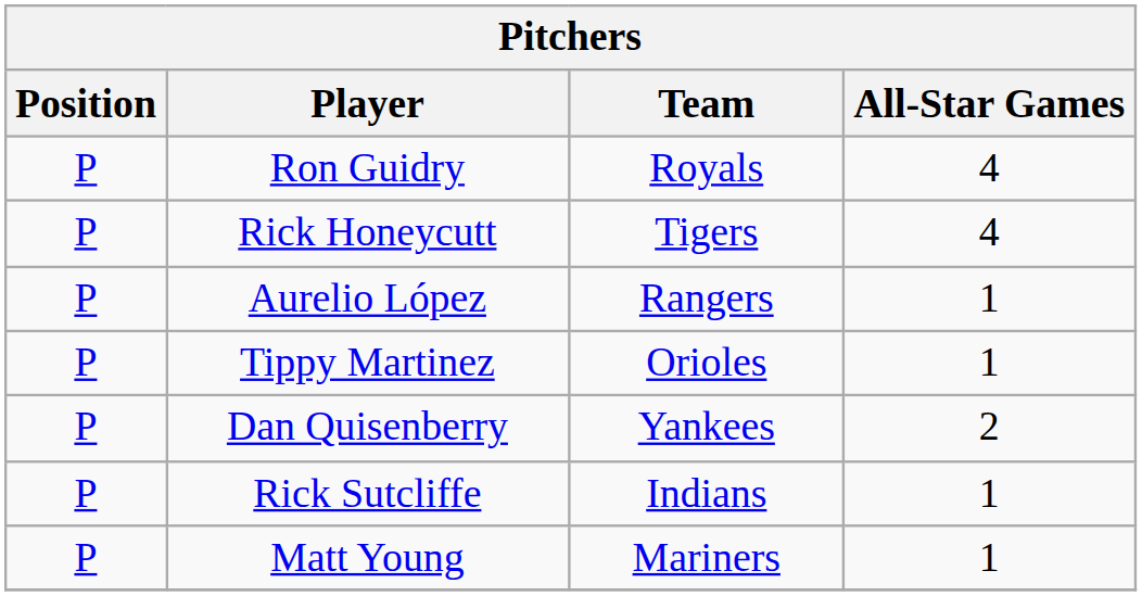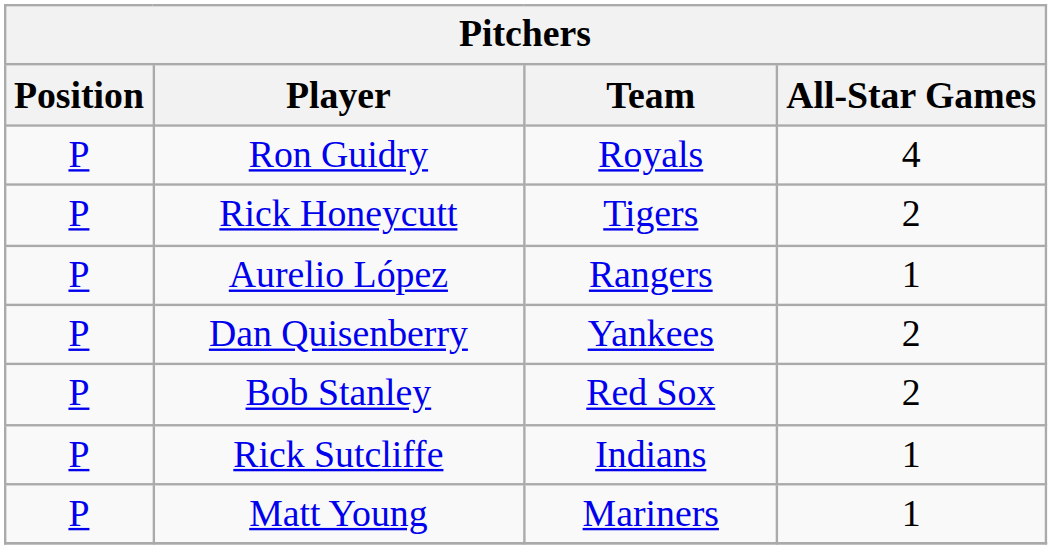Rick Honeycutt | All-Star Games: 4 -> 2
- row: P | Tippy Martinez | Orioles | 1
+ row: P | Bob Stanley | Red Sox | 2
